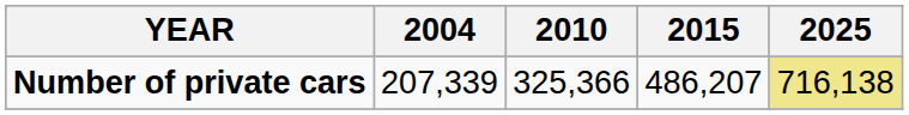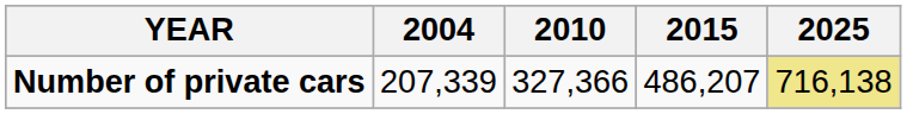Number of private cars | 2010: 325,366 -> 327,366
